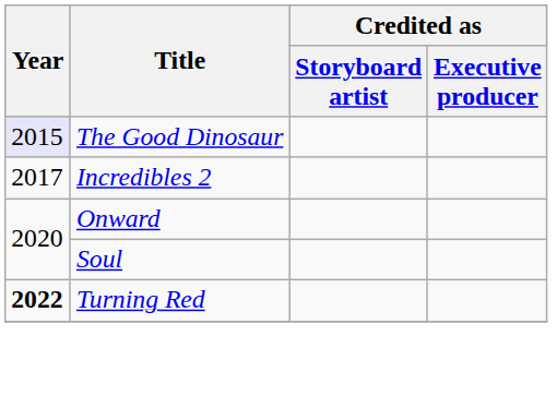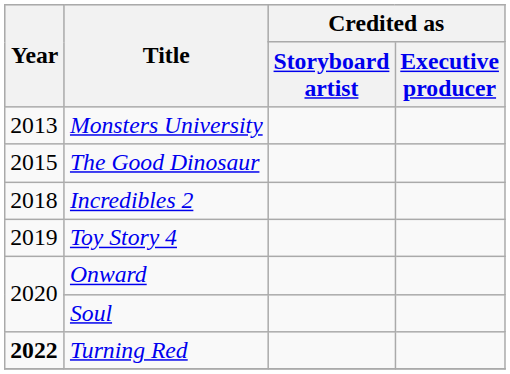+ row: 2013 | Monsters University
The Good Dinosaur | Year: lavender background -> no background
Incredibles 2 | Year: 2017 -> 2018
+ row: 2019 | Toy Story 4
